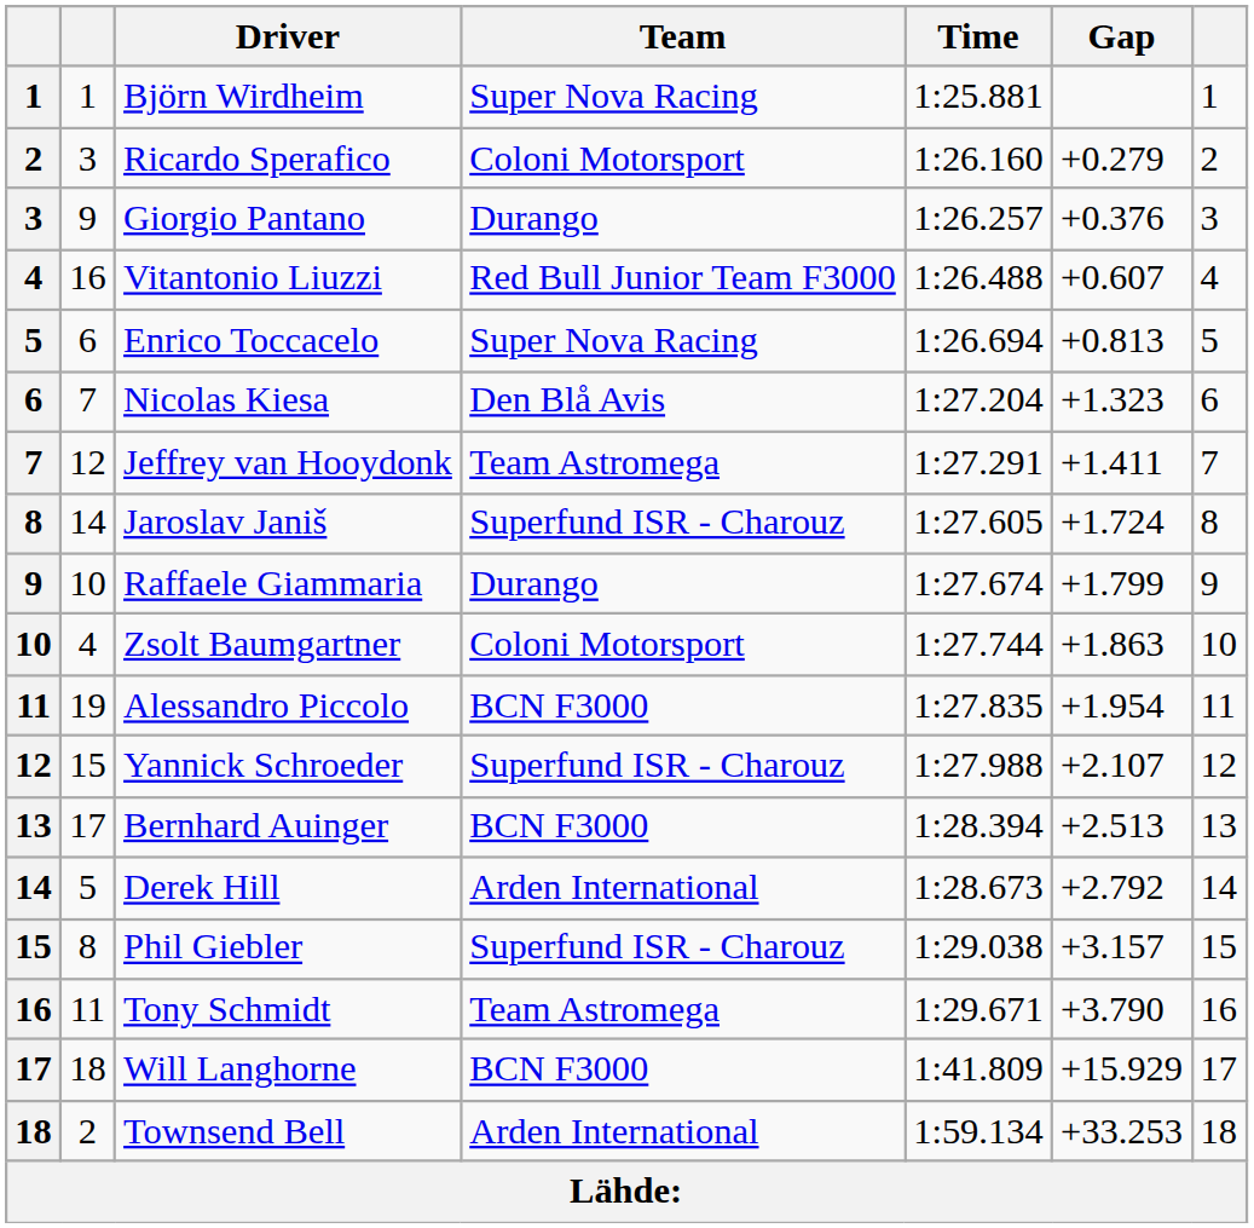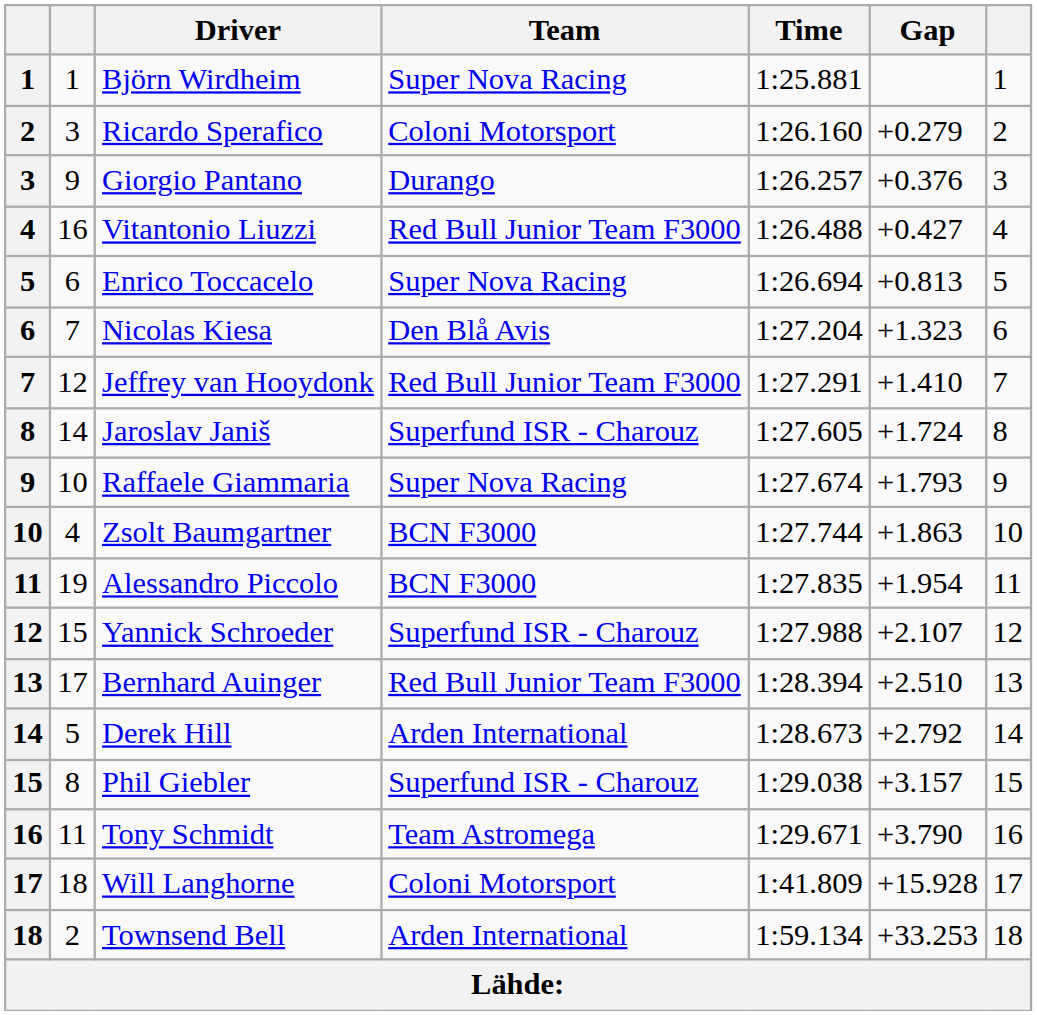Vitantonio Liuzzi | Gap: +0.607 -> +0.427
Jeffrey van Hooydonk | Team: Team Astromega -> Red Bull Junior Team F3000
Jeffrey van Hooydonk | Gap: +1.411 -> +1.410
Raffaele Giammaria | Team: Durango -> Super Nova Racing
Raffaele Giammaria | Gap: +1.799 -> +1.793
Zsolt Baumgartner | Team: Coloni Motorsport -> BCN F3000
Bernhard Auinger | Team: BCN F3000 -> Red Bull Junior Team F3000
Bernhard Auinger | Gap: +2.513 -> +2.510
Will Langhorne | Team: BCN F3000 -> Coloni Motorsport
Will Langhorne | Gap: +15.929 -> +15.928
